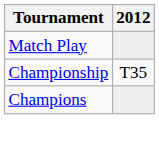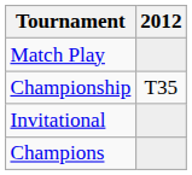+ row: Invitational
